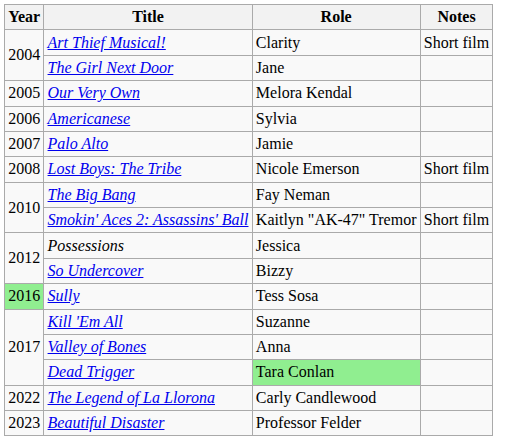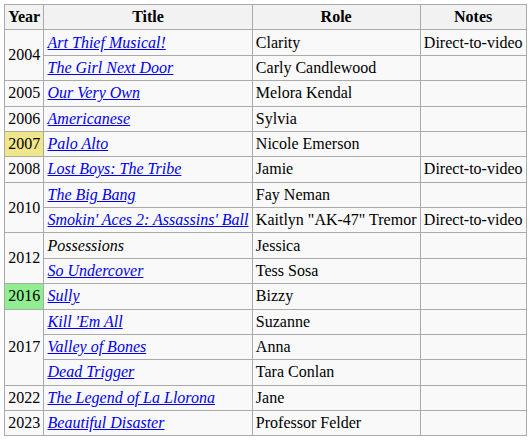Art Thief Musical! | Notes: Short film -> Direct-to-video
The Girl Next Door | Role: Jane -> Carly Candlewood
Palo Alto | Year: no background -> khaki background
Palo Alto | Role: Jamie -> Nicole Emerson
Lost Boys: The Tribe | Role: Nicole Emerson -> Jamie
Lost Boys: The Tribe | Notes: Short film -> Direct-to-video
Smokin' Aces 2: Assassins' Ball | Notes: Short film -> Direct-to-video
So Undercover | Role: Bizzy -> Tess Sosa
Sully | Role: Tess Sosa -> Bizzy
Dead Trigger | Role: lightgreen background -> no background
The Legend of La Llorona | Role: Carly Candlewood -> Jane
